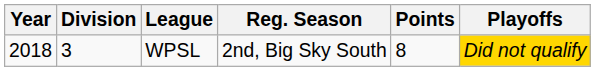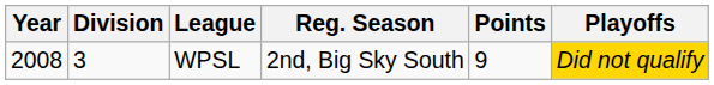WPSL | Year: 2018 -> 2008
WPSL | Points: 8 -> 9
